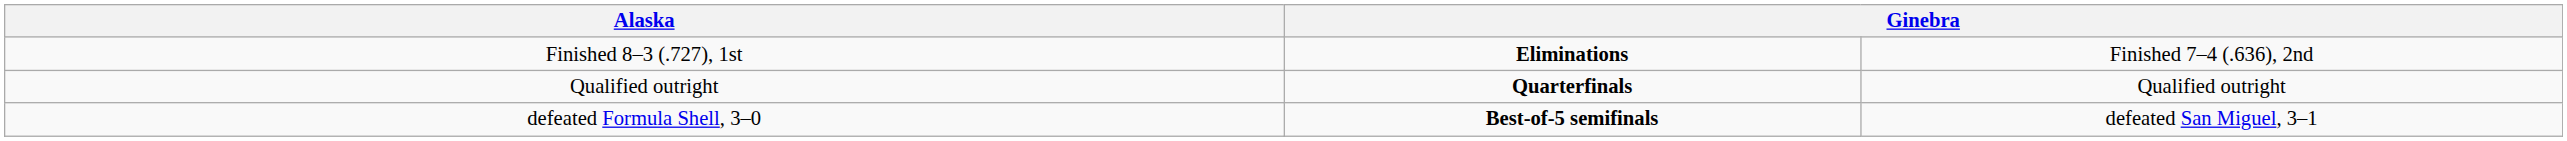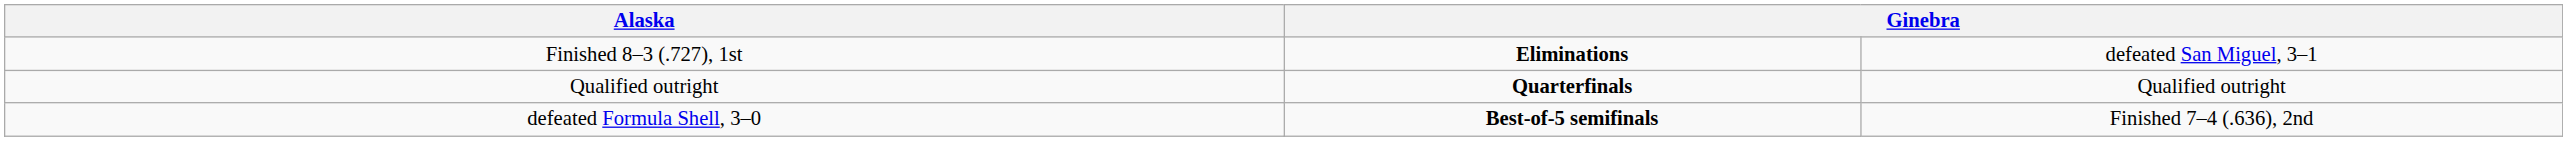Finished 8–3 (.727), 1st | column 4: Finished 7–4 (.636), 2nd -> defeated San Miguel, 3–1
defeated Formula Shell, 3–0 | column 4: defeated San Miguel, 3–1 -> Finished 7–4 (.636), 2nd
